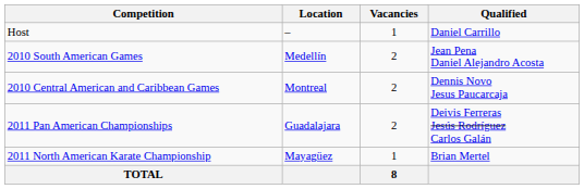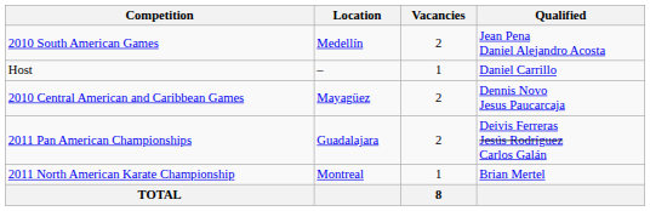rows swapped: Host <-> 2010 South American Games
2010 Central American and Caribbean Games | Location: Montreal -> Mayagüez
2011 North American Karate Championship | Location: Mayagüez -> Montreal
